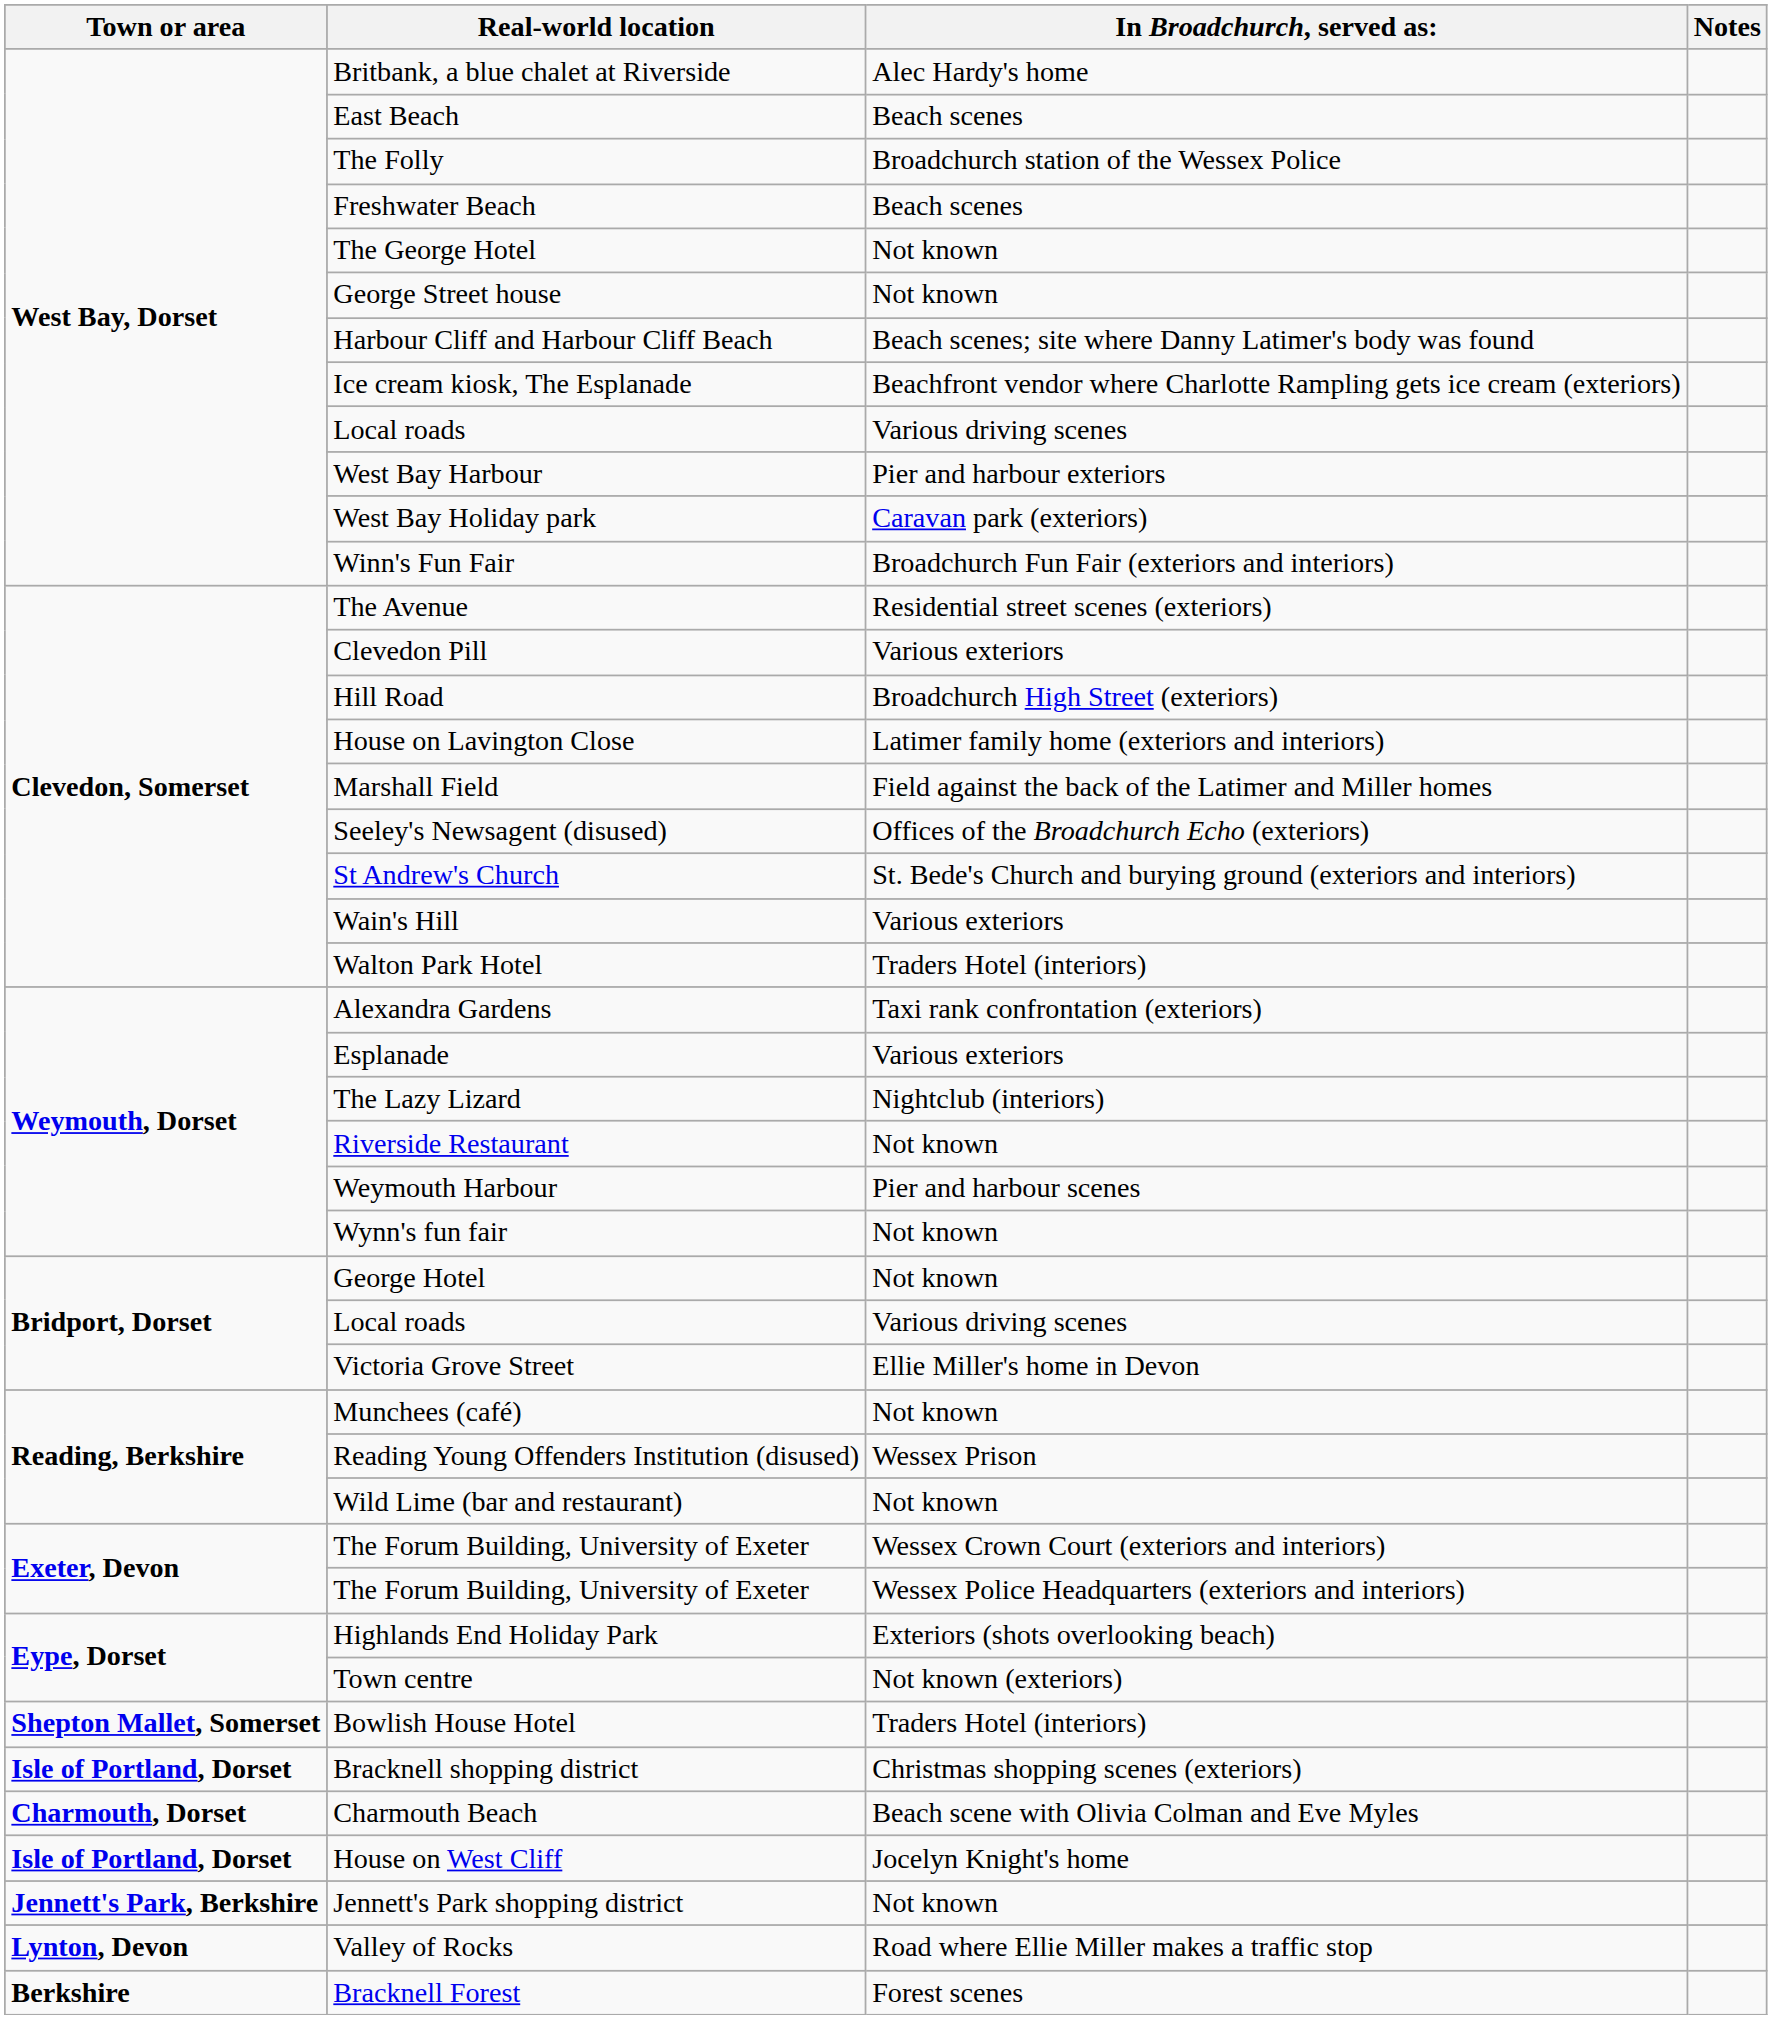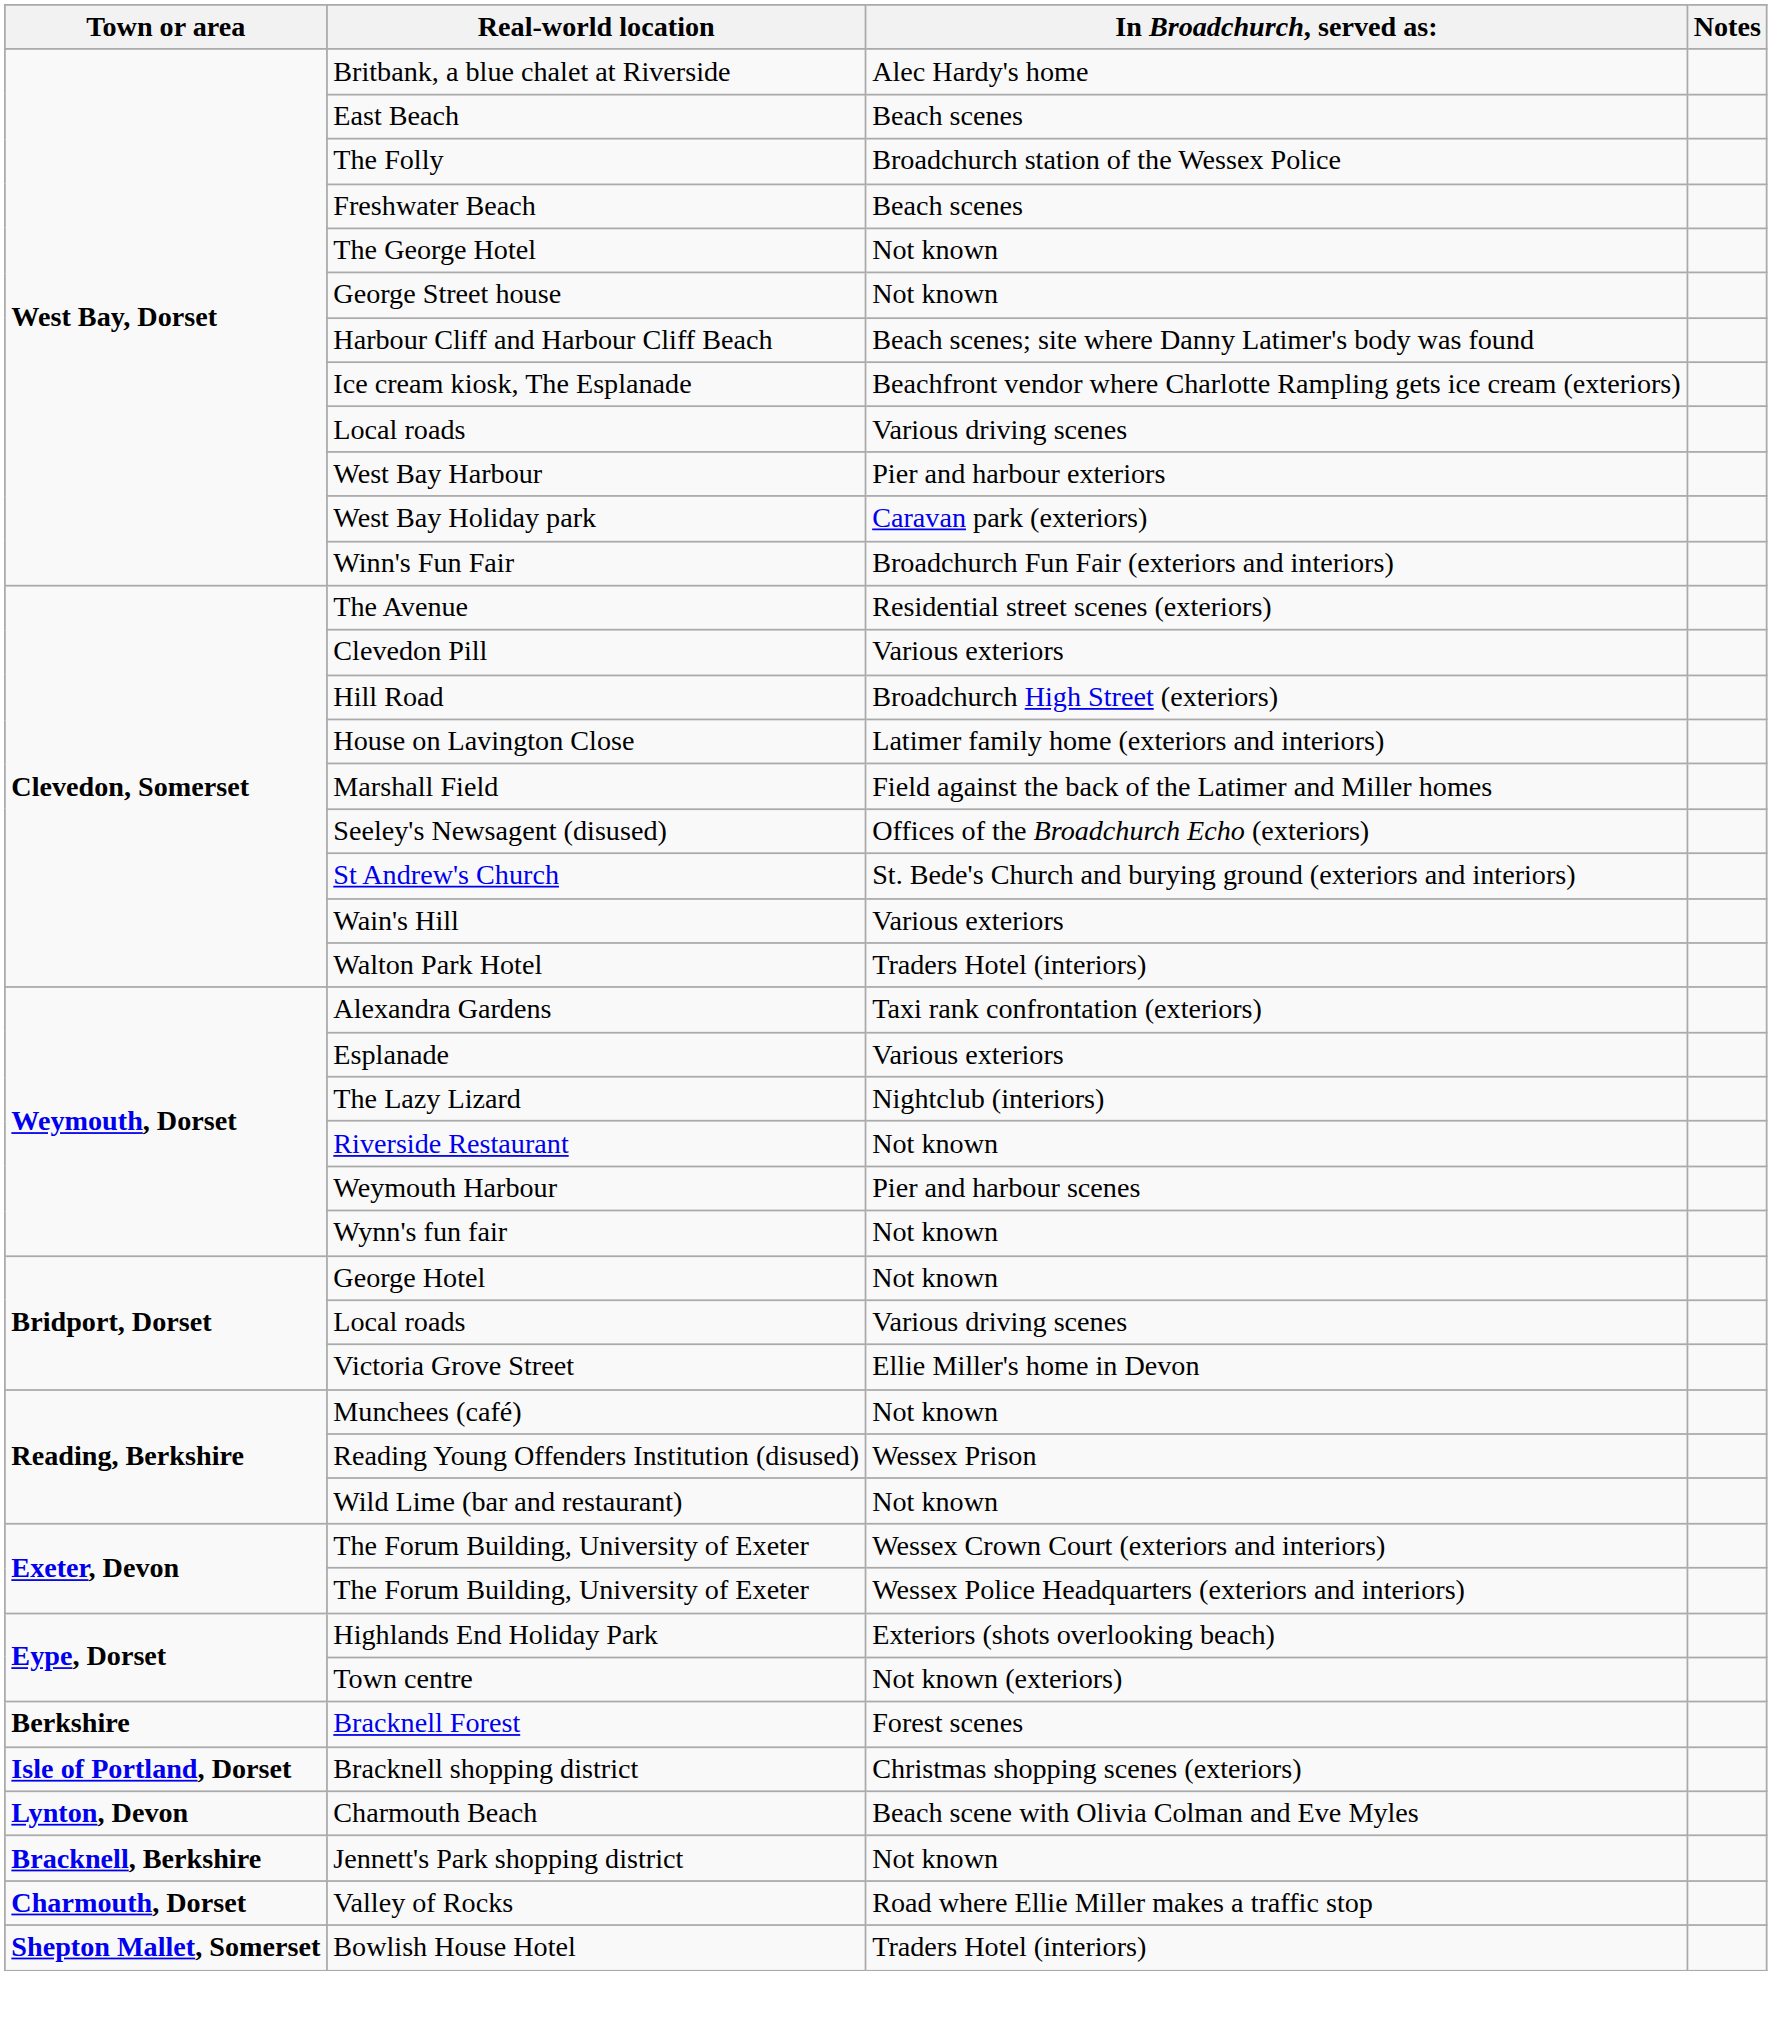rows swapped: Bracknell Forest <-> Bowlish House Hotel
Charmouth Beach | Town or area: Charmouth, Dorset -> Lynton, Devon
- row: Isle of Portland, Dorset | House on West Cliff | Jocelyn Knight's home
Jennett's Park shopping district | Town or area: Jennett's Park, Berkshire -> Bracknell, Berkshire
Valley of Rocks | Town or area: Lynton, Devon -> Charmouth, Dorset
